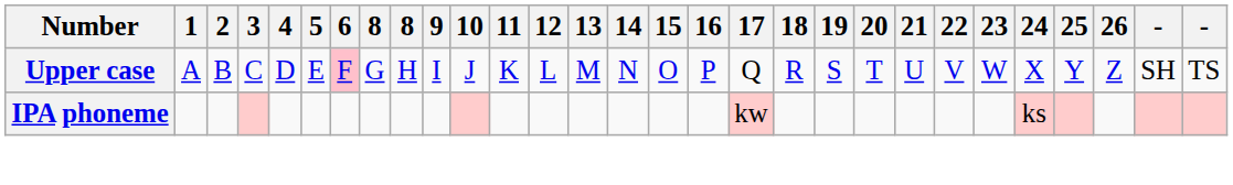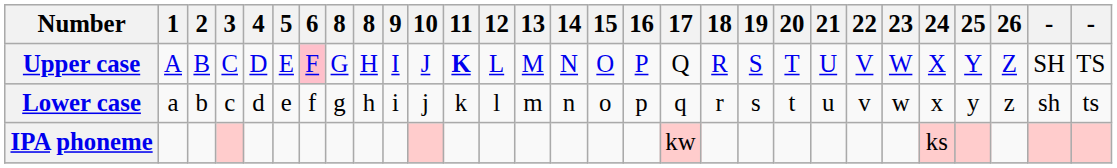Upper case | 11: normal -> bold
+ row: Lower case | a | b | c | d | e | f | g | h | i | j | k | l | m | n | o | p | q | r | s | t | u | v | w | x | y | z | sh | ts
